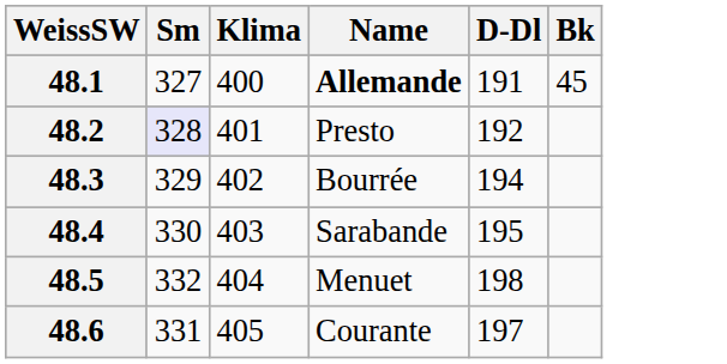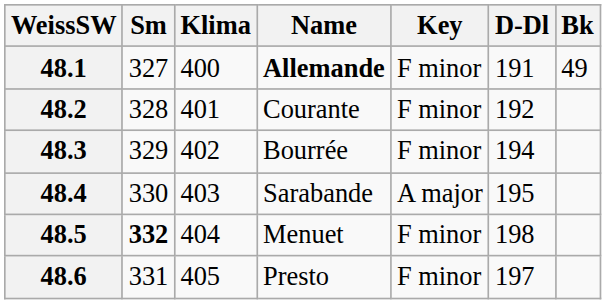+ column: Key | F minor | F minor | F minor | A major | F minor | F minor
48.1 | Bk: 45 -> 49
48.2 | Sm: lavender background -> no background
48.2 | Name: Presto -> Courante
48.5 | Sm: normal -> bold
48.6 | Name: Courante -> Presto
